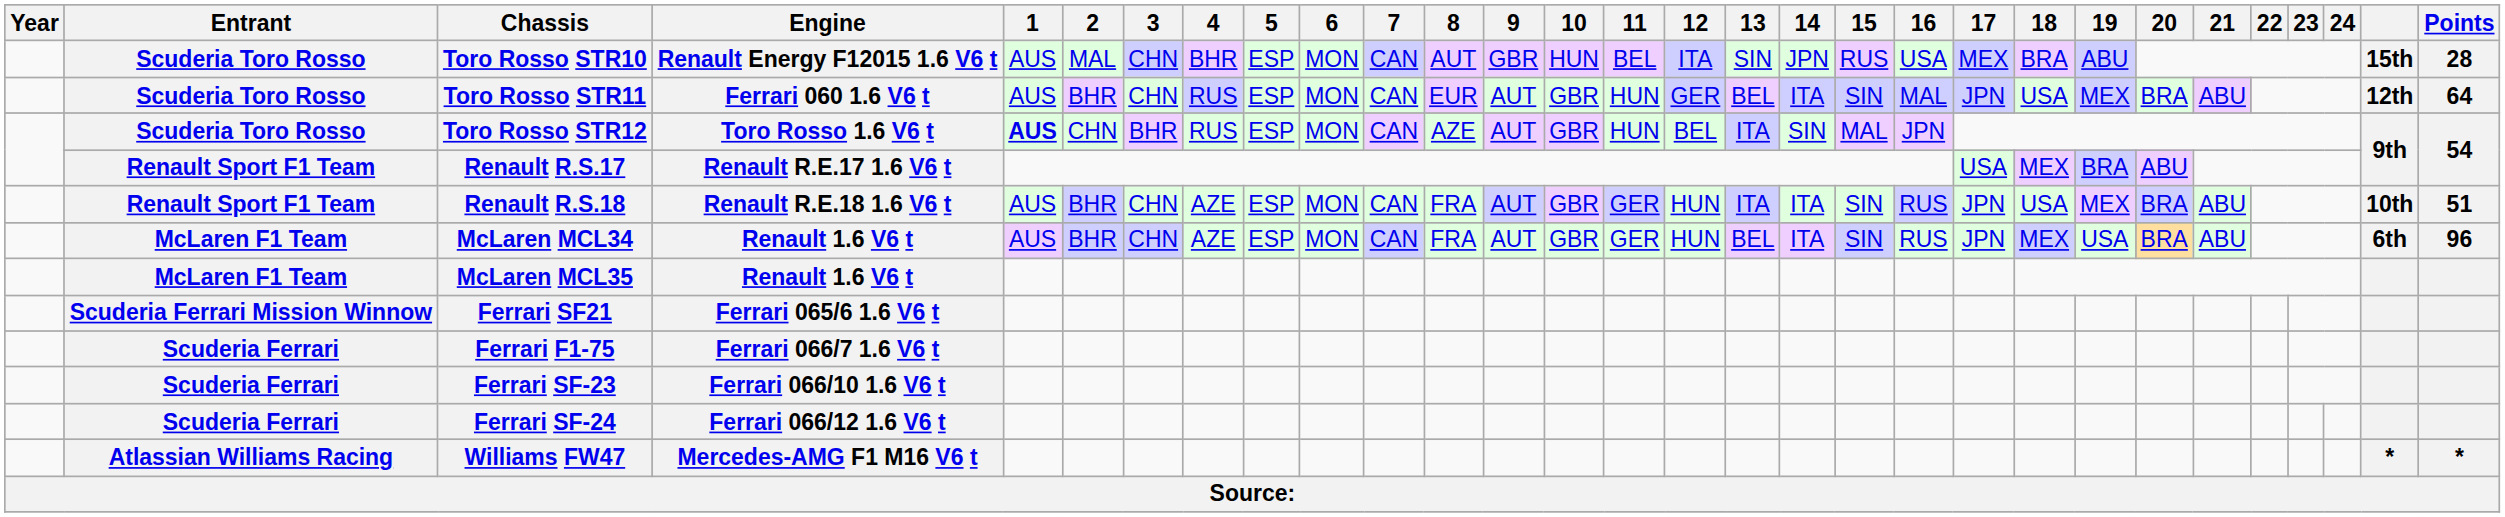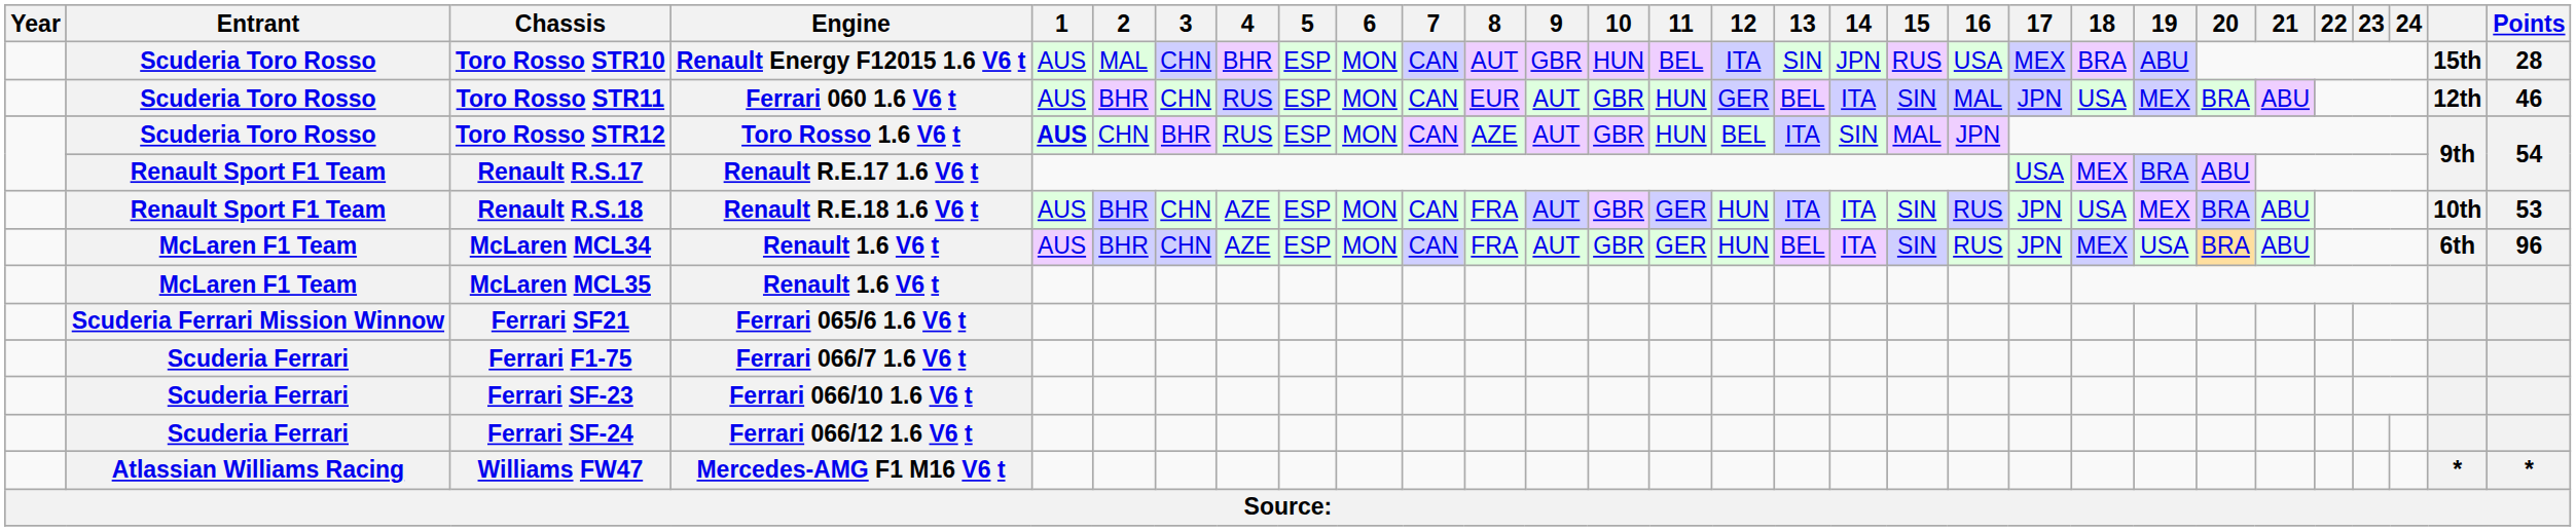Toro Rosso STR11 | Points: 64 -> 46
Renault R.S.18 | Points: 51 -> 53
